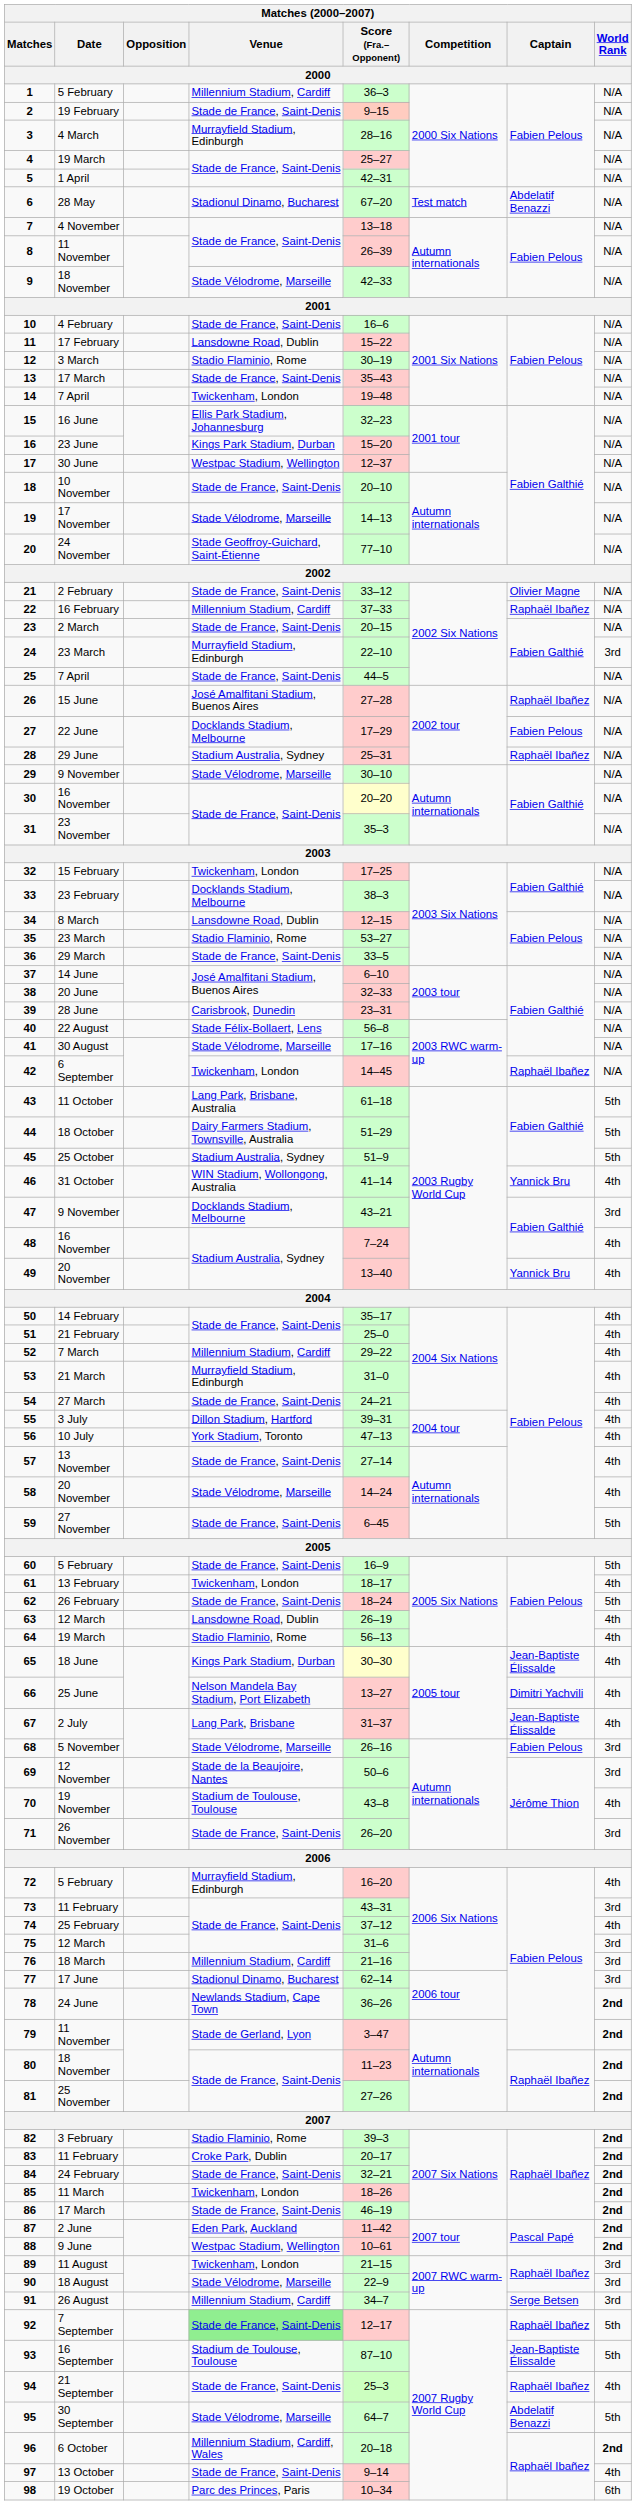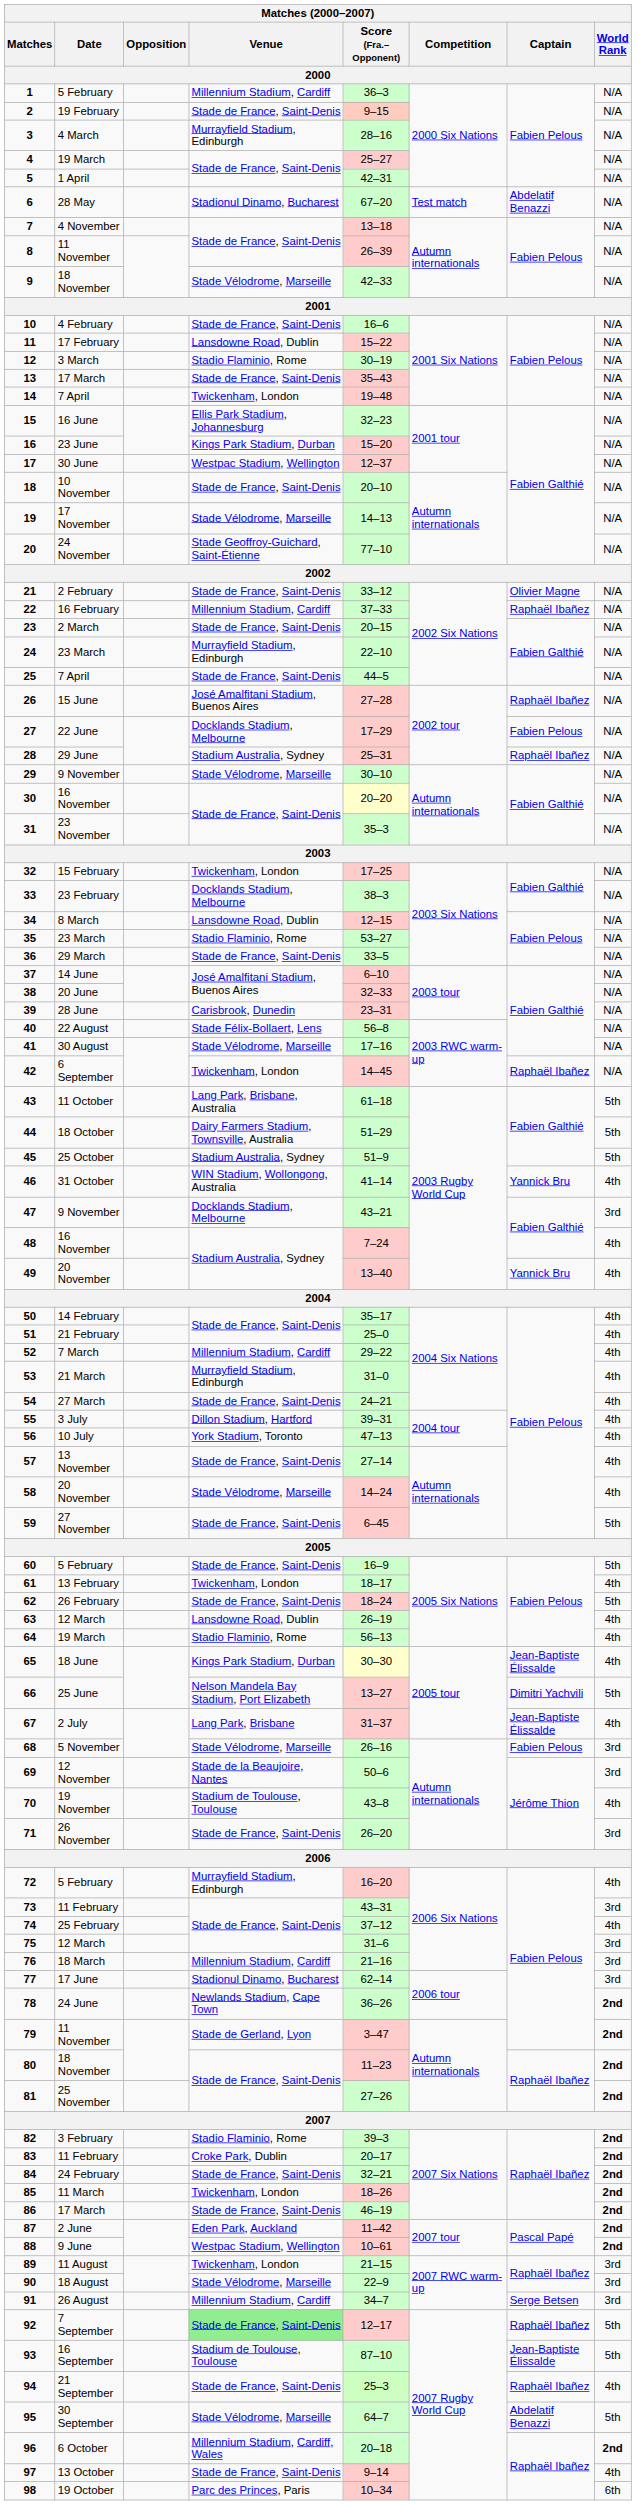24 | World Rank: 3rd -> N/A
66 | World Rank: 4th -> 5th
